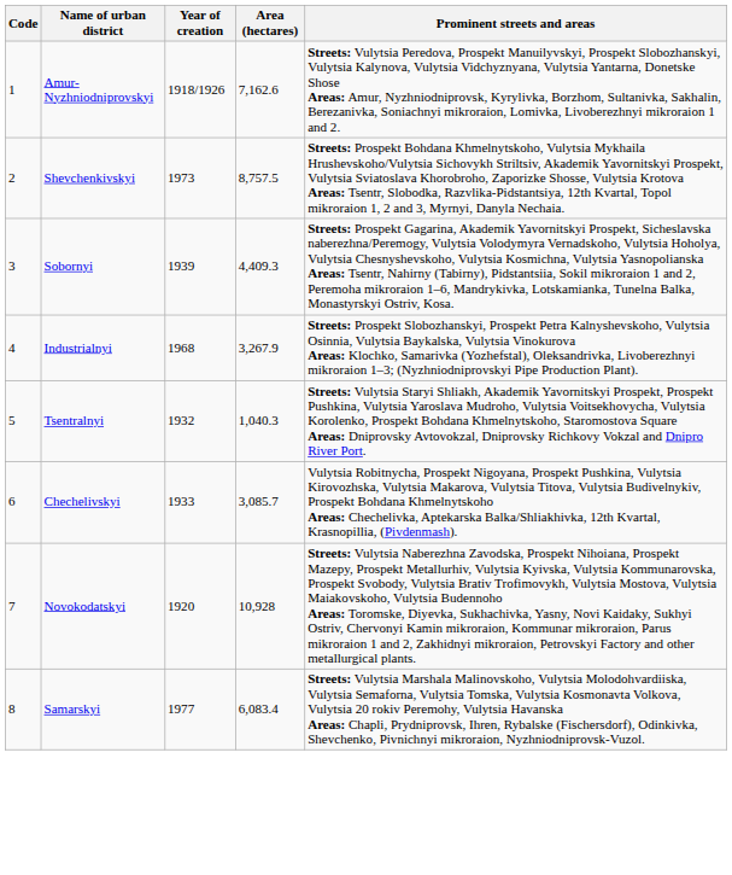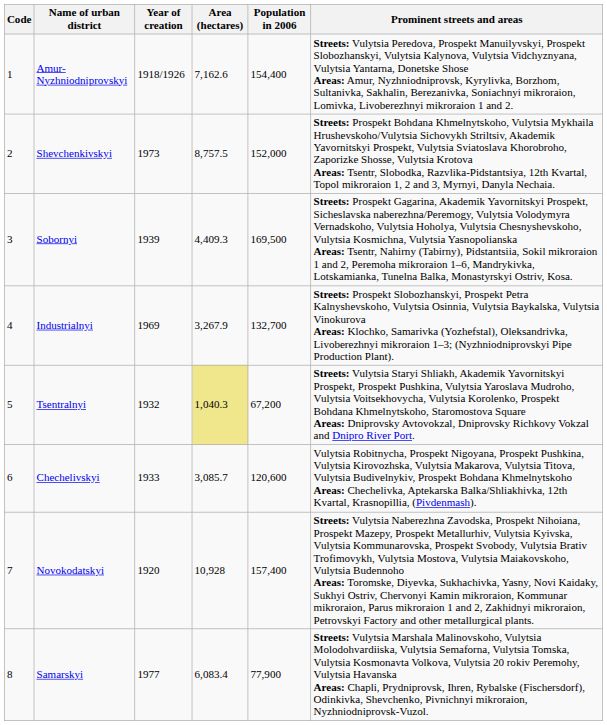+ column: Population in 2006 | 154,400 | 152,000 | 169,500 | 132,700 | 67,200 | 120,600 | 157,400 | 77,900
Industrialnyi | Year of creation: 1968 -> 1969
Tsentralnyi | Area (hectares): no background -> khaki background
